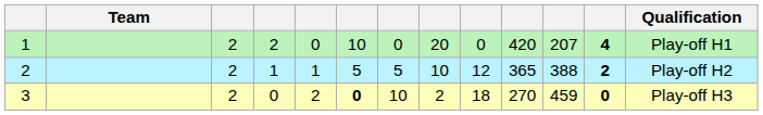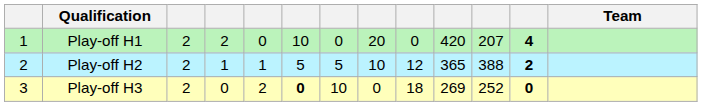columns swapped: Team <-> Qualification
3 | column 8: 2 -> 0
3 | column 10: 270 -> 269
3 | column 11: 459 -> 252
